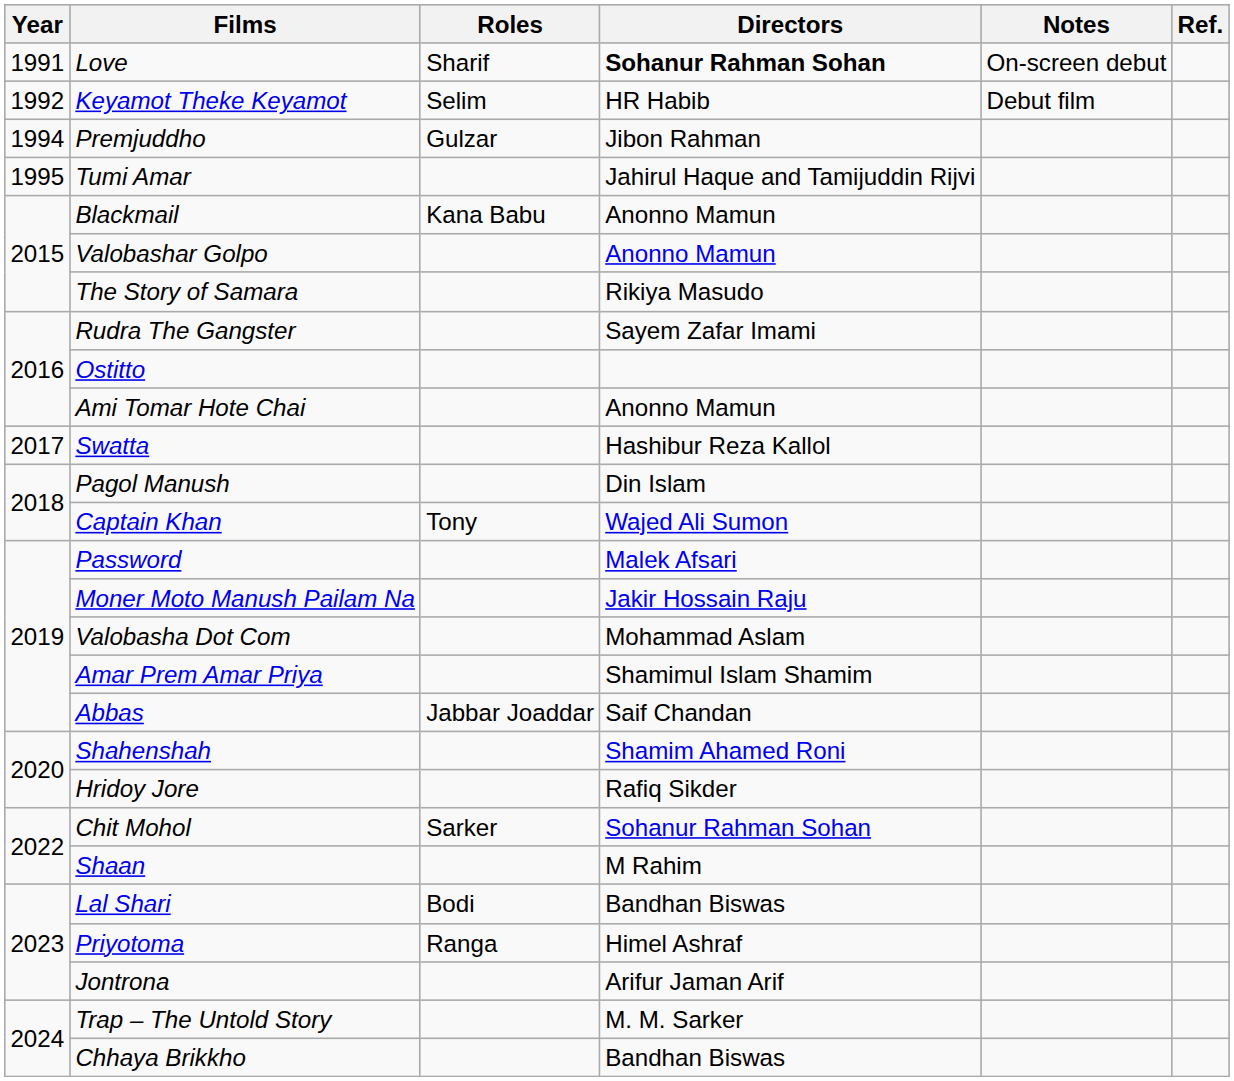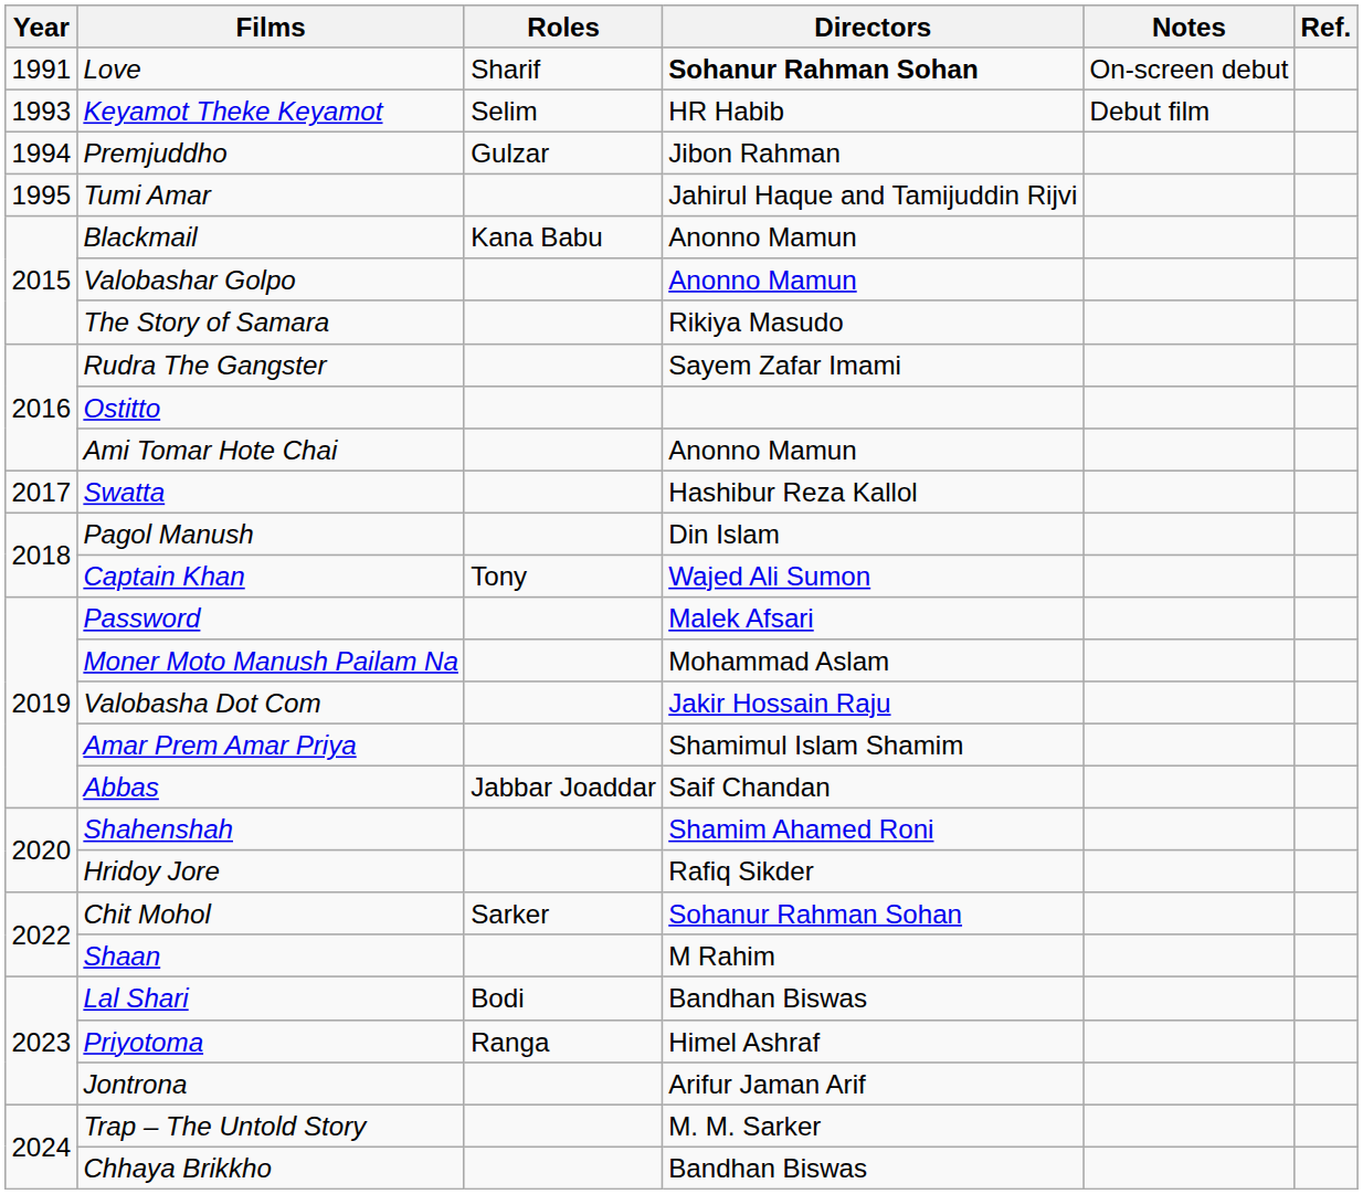Keyamot Theke Keyamot | Year: 1992 -> 1993
Moner Moto Manush Pailam Na | Directors: Jakir Hossain Raju -> Mohammad Aslam
Valobasha Dot Com | Directors: Mohammad Aslam -> Jakir Hossain Raju
